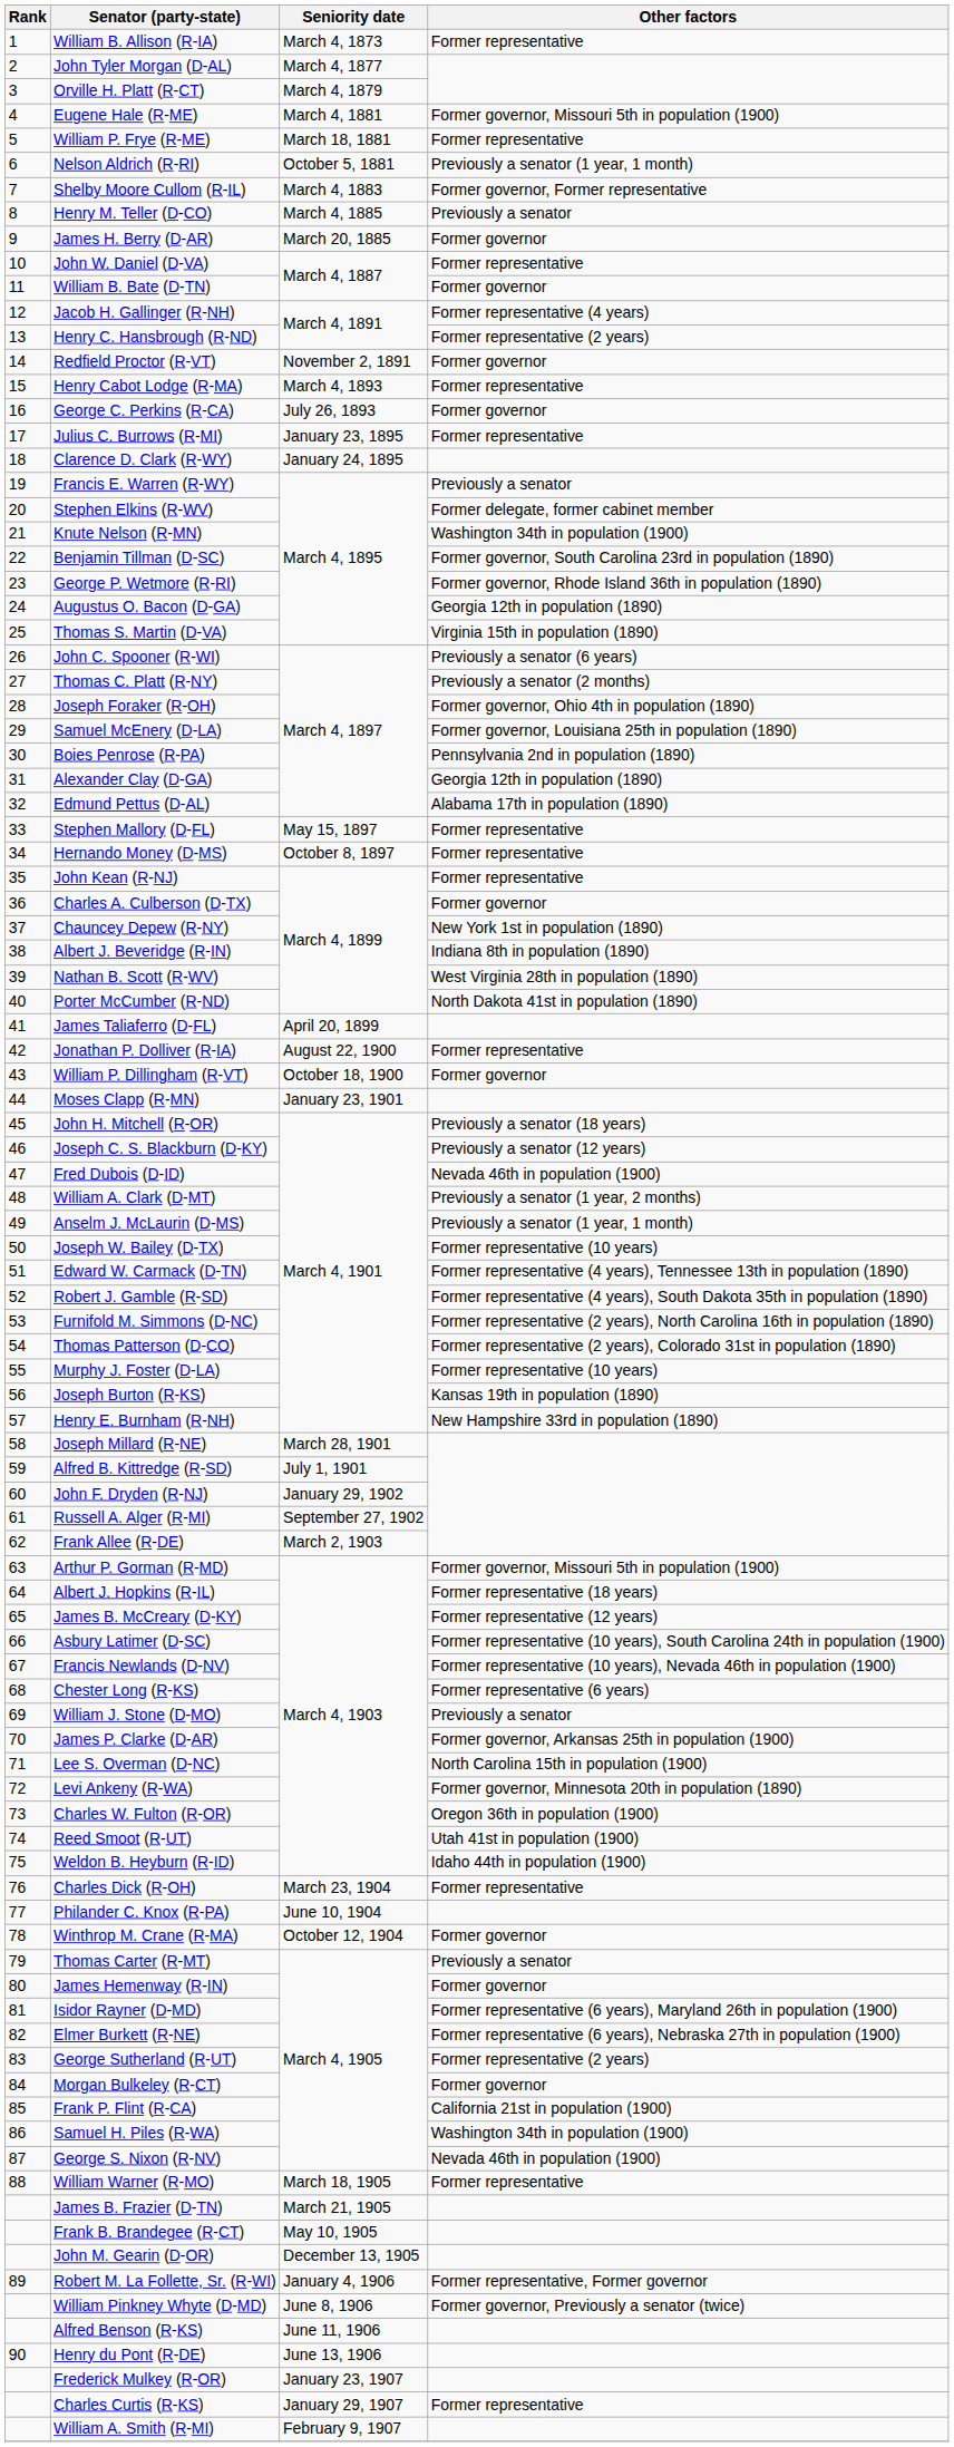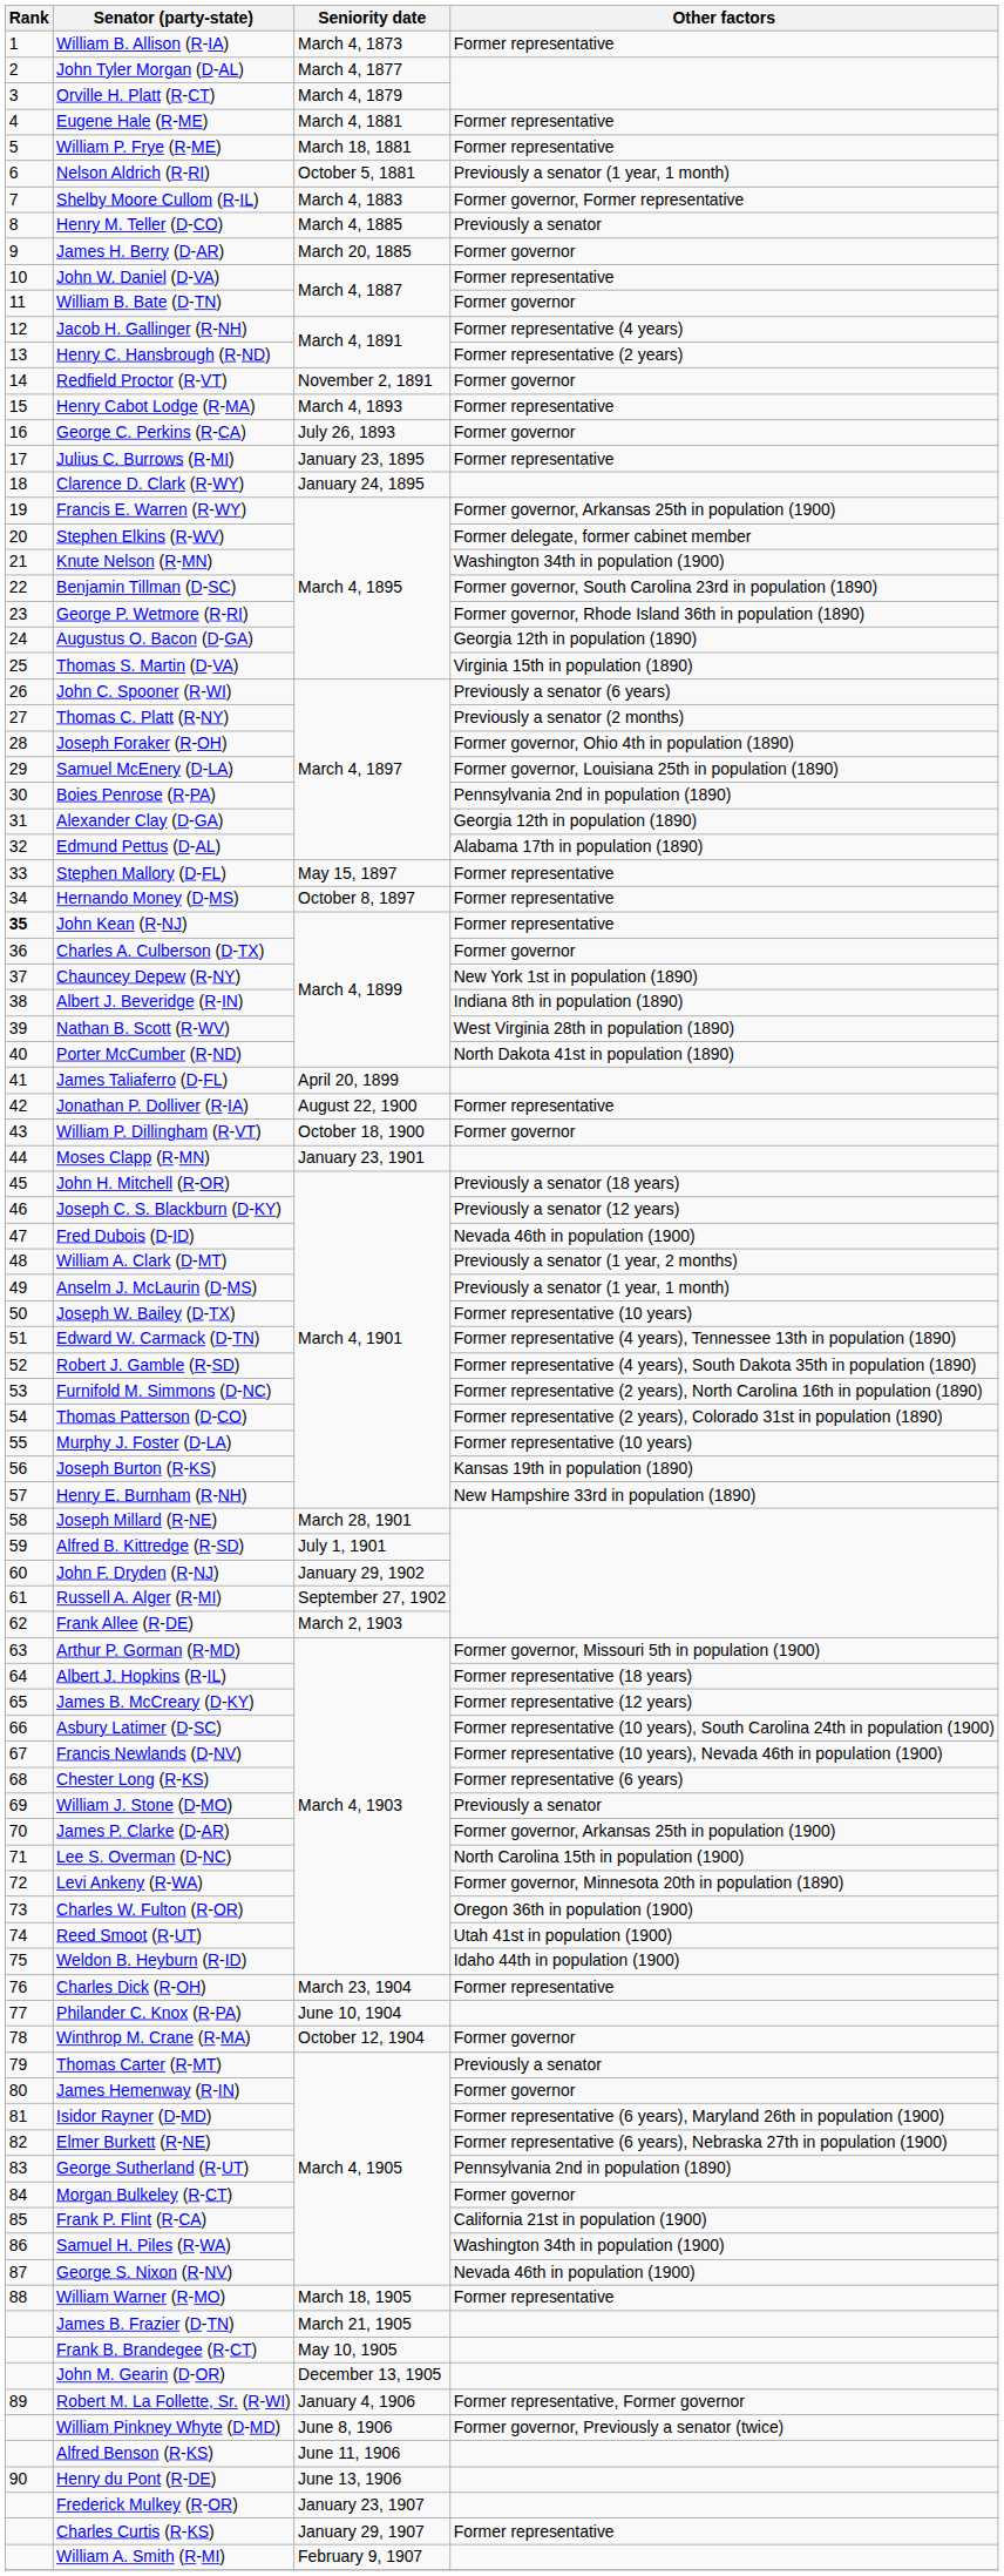Eugene Hale (R-ME) | Other factors: Former governor, Missouri 5th in population (1900) -> Former representative
Francis E. Warren (R-WY) | Other factors: Previously a senator -> Former governor, Arkansas 25th in population (1900)
John Kean (R-NJ) | Rank: normal -> bold
George Sutherland (R-UT) | Other factors: Former representative (2 years) -> Pennsylvania 2nd in population (1890)
